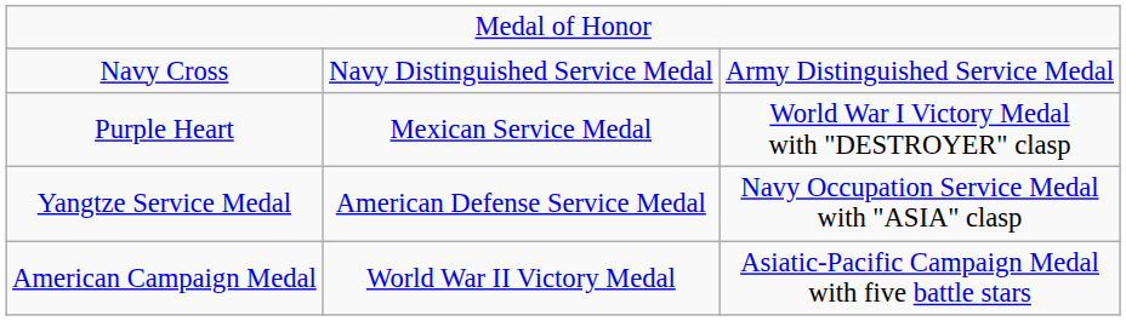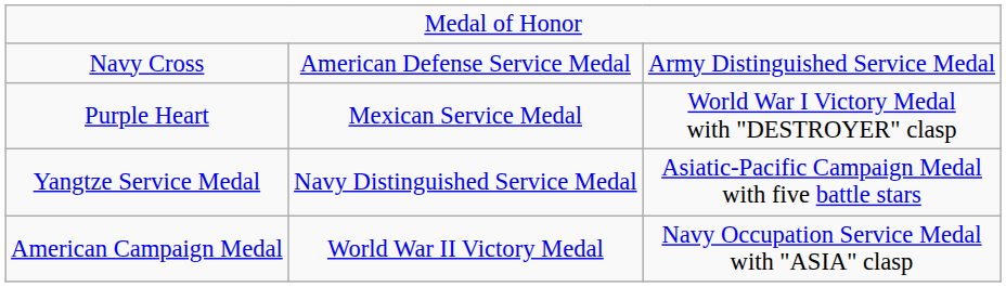Navy Cross | column 2: Navy Distinguished Service Medal -> American Defense Service Medal
Yangtze Service Medal | column 2: American Defense Service Medal -> Navy Distinguished Service Medal
Yangtze Service Medal | column 3: Navy Occupation Service Medal with "ASIA" clasp -> Asiatic-Pacific Campaign Medal with five battle stars
American Campaign Medal | column 3: Asiatic-Pacific Campaign Medal with five battle stars -> Navy Occupation Service Medal with "ASIA" clasp
